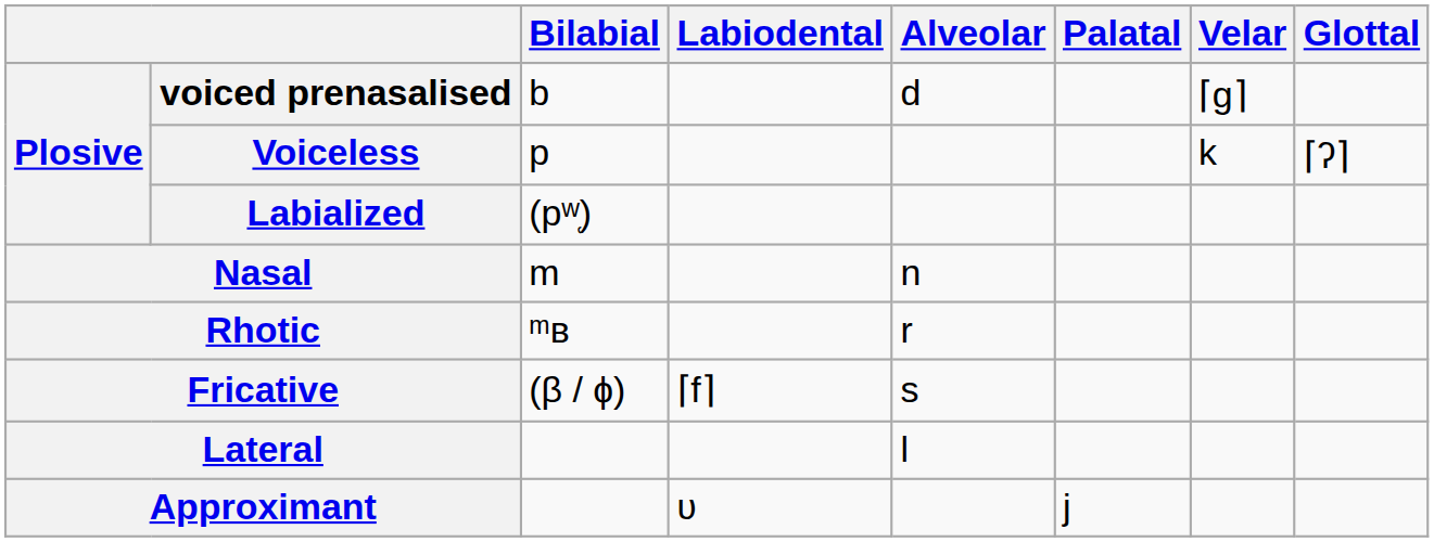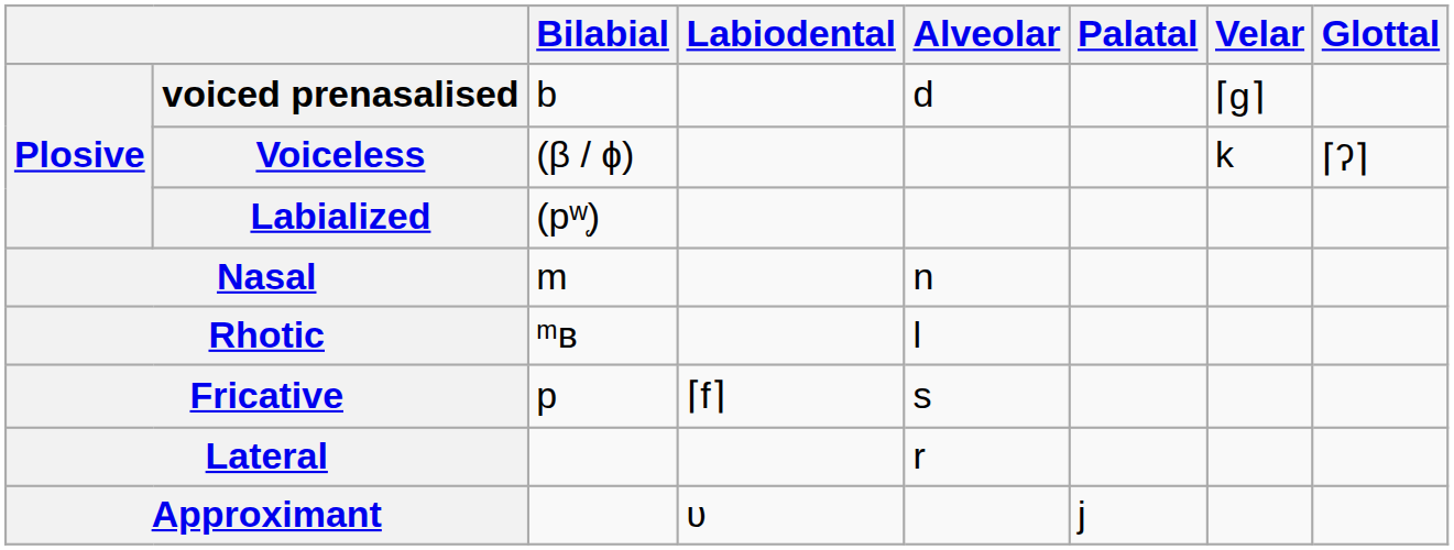Voiceless | Bilabial: p -> (β / ɸ)
Rhotic | Alveolar: r -> l
Fricative | Bilabial: (β / ɸ) -> p
Lateral | Alveolar: l -> r
